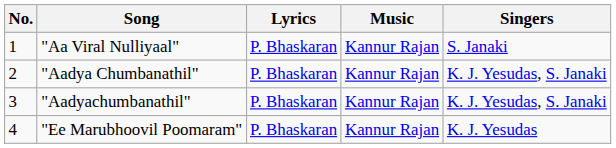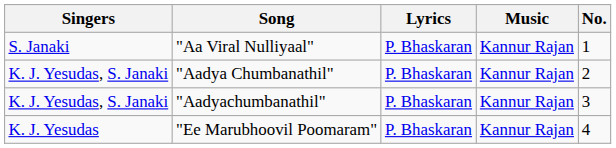columns swapped: No. <-> Singers
